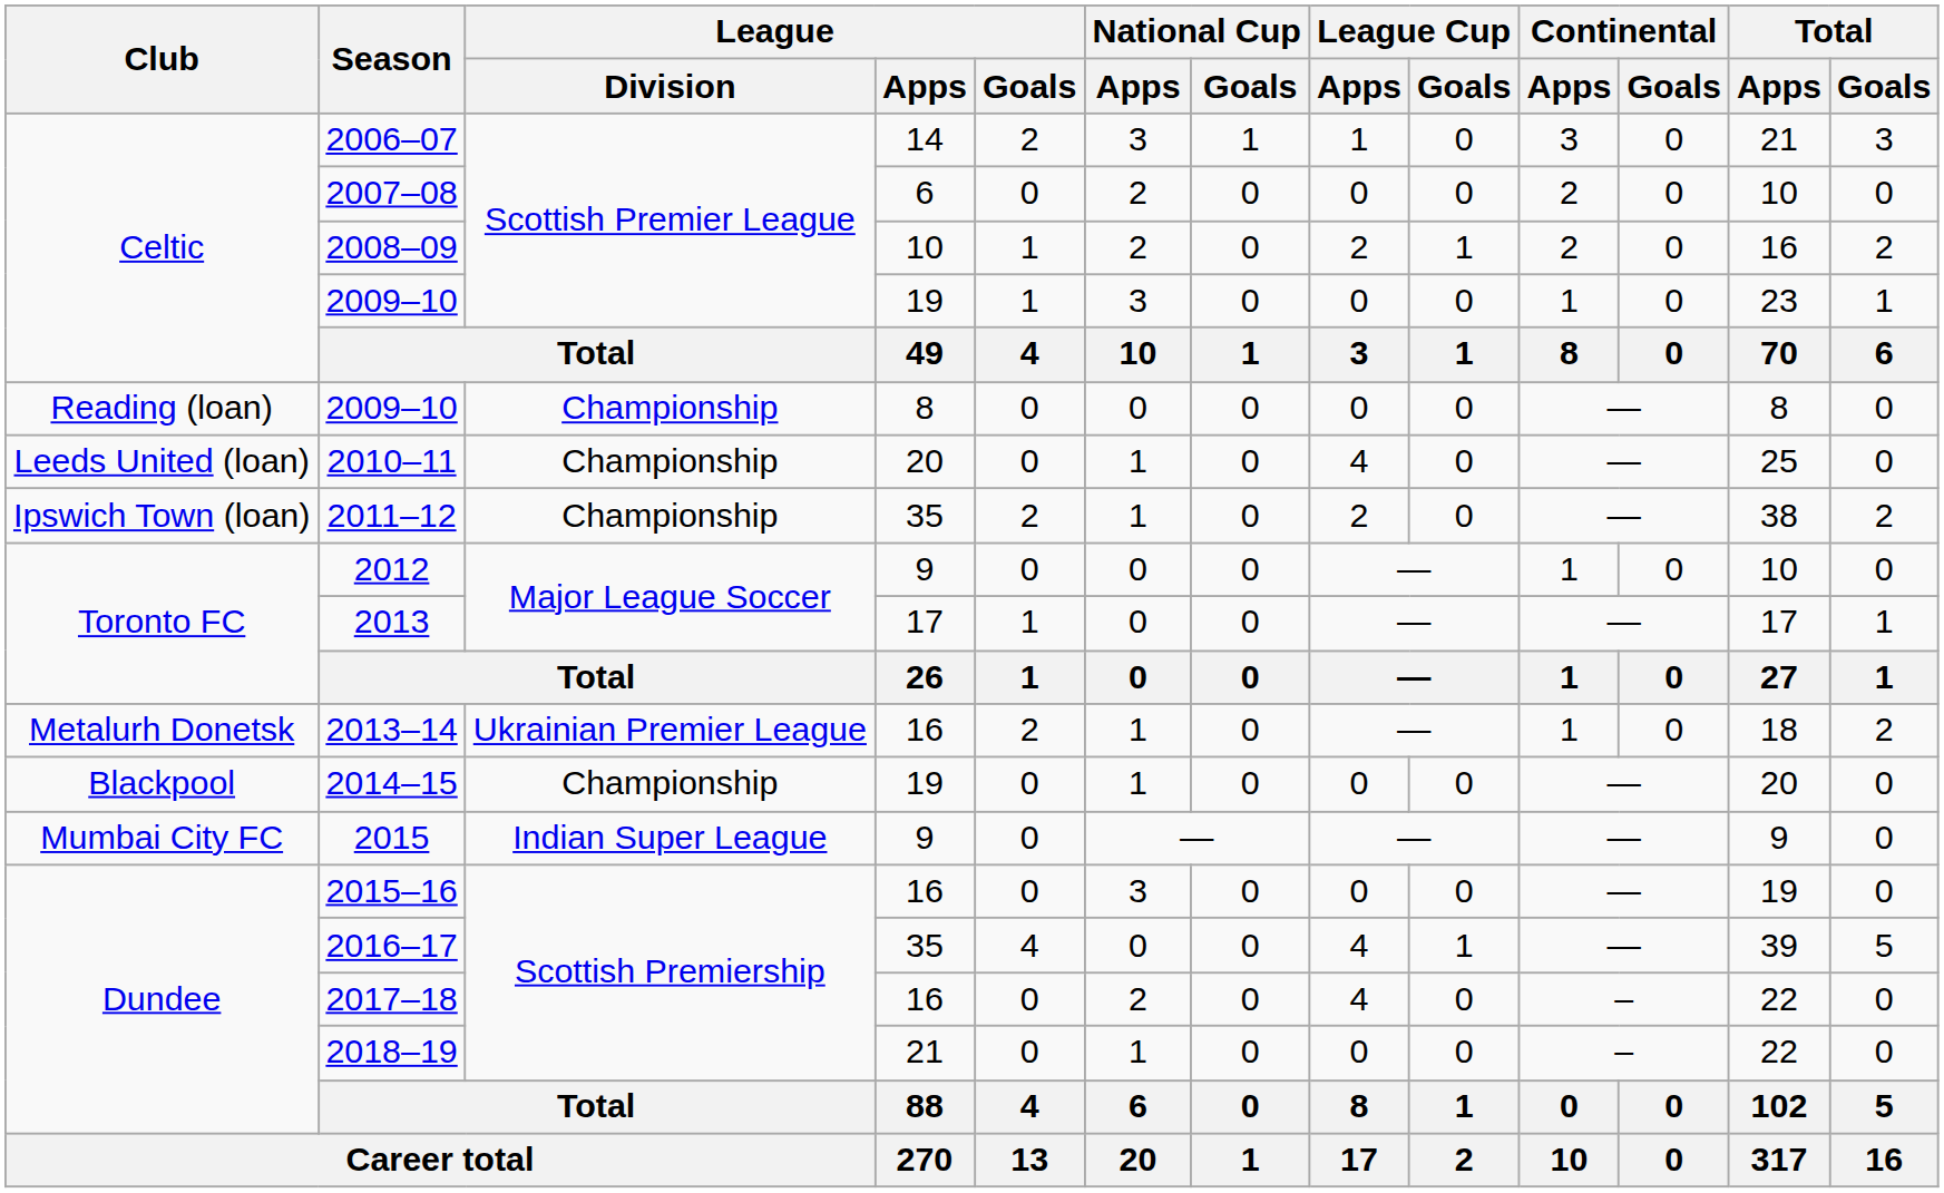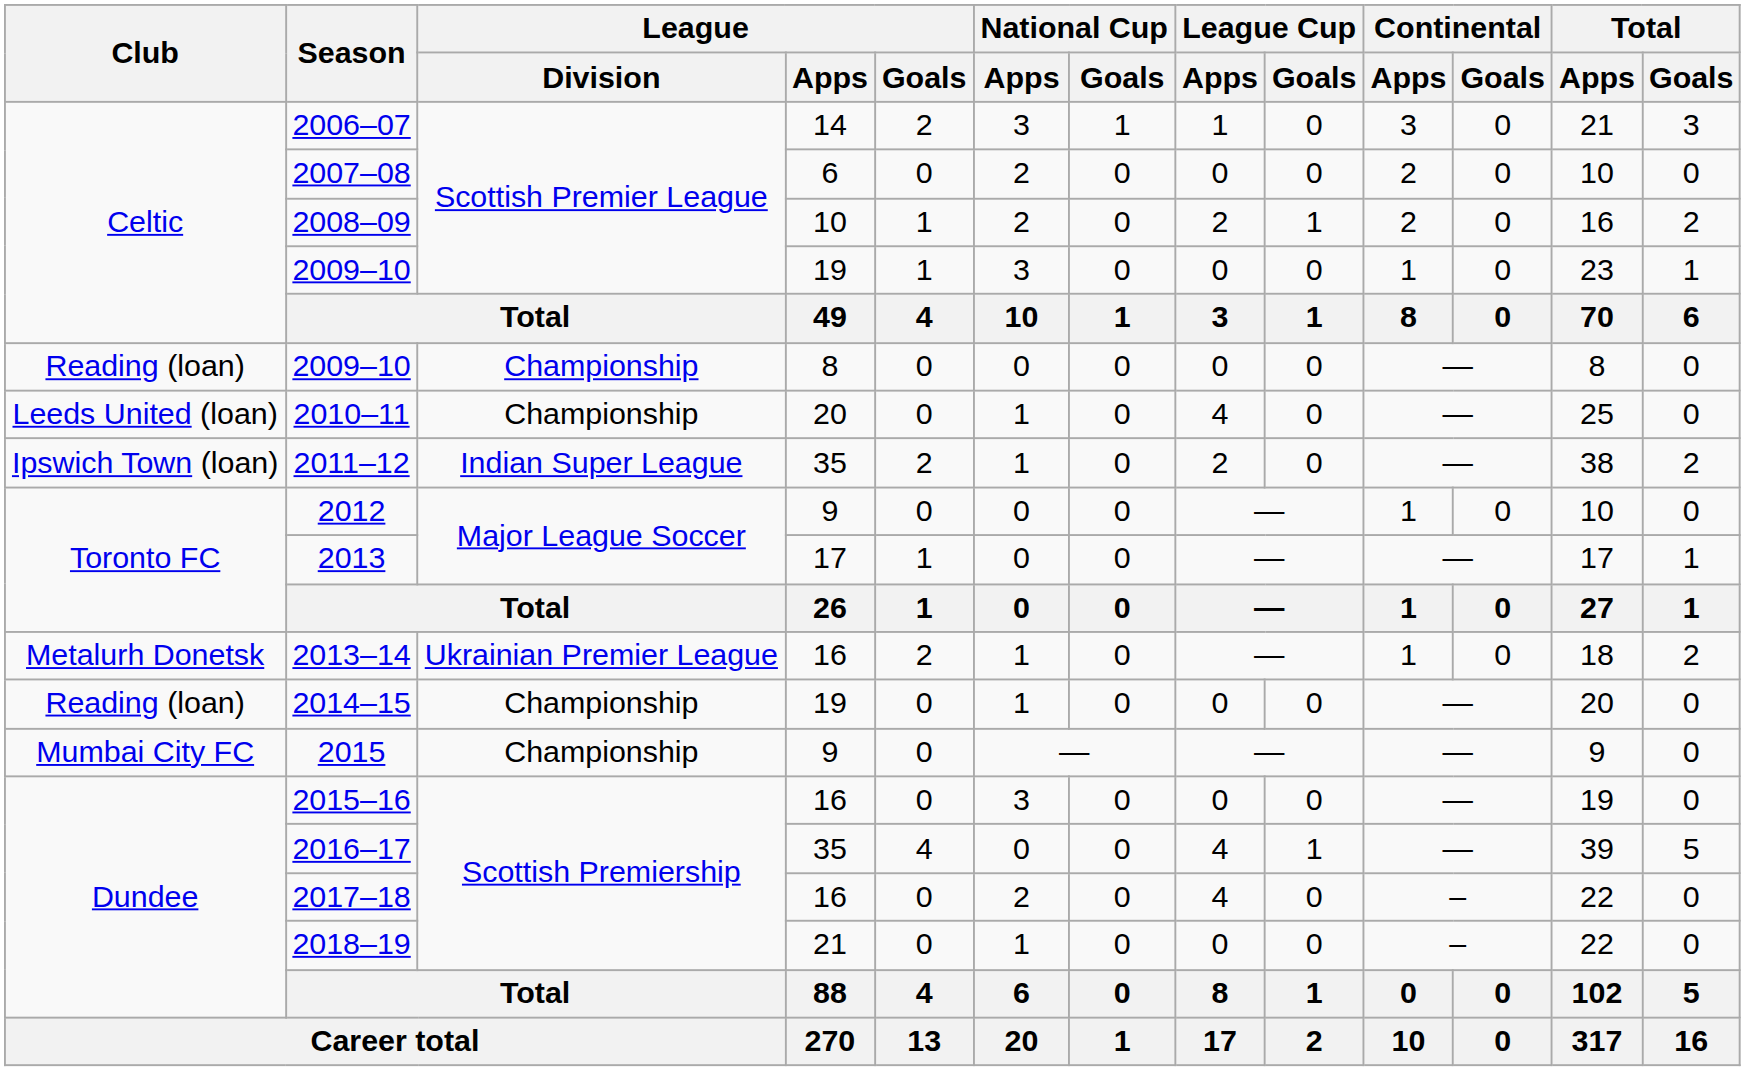2011–12 | League / Division: Championship -> Indian Super League
2014–15 | Club: Blackpool -> Reading (loan)
2015 | League / Division: Indian Super League -> Championship
